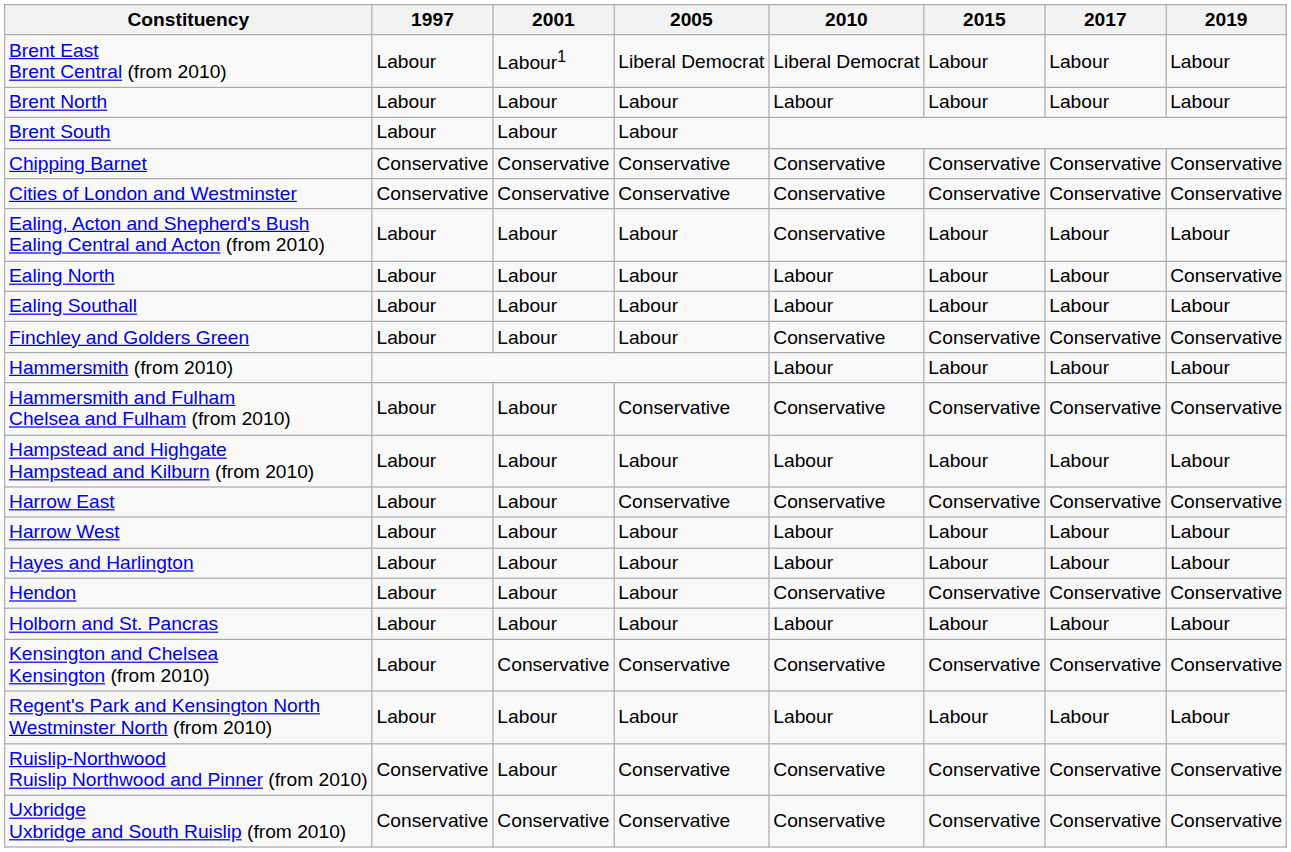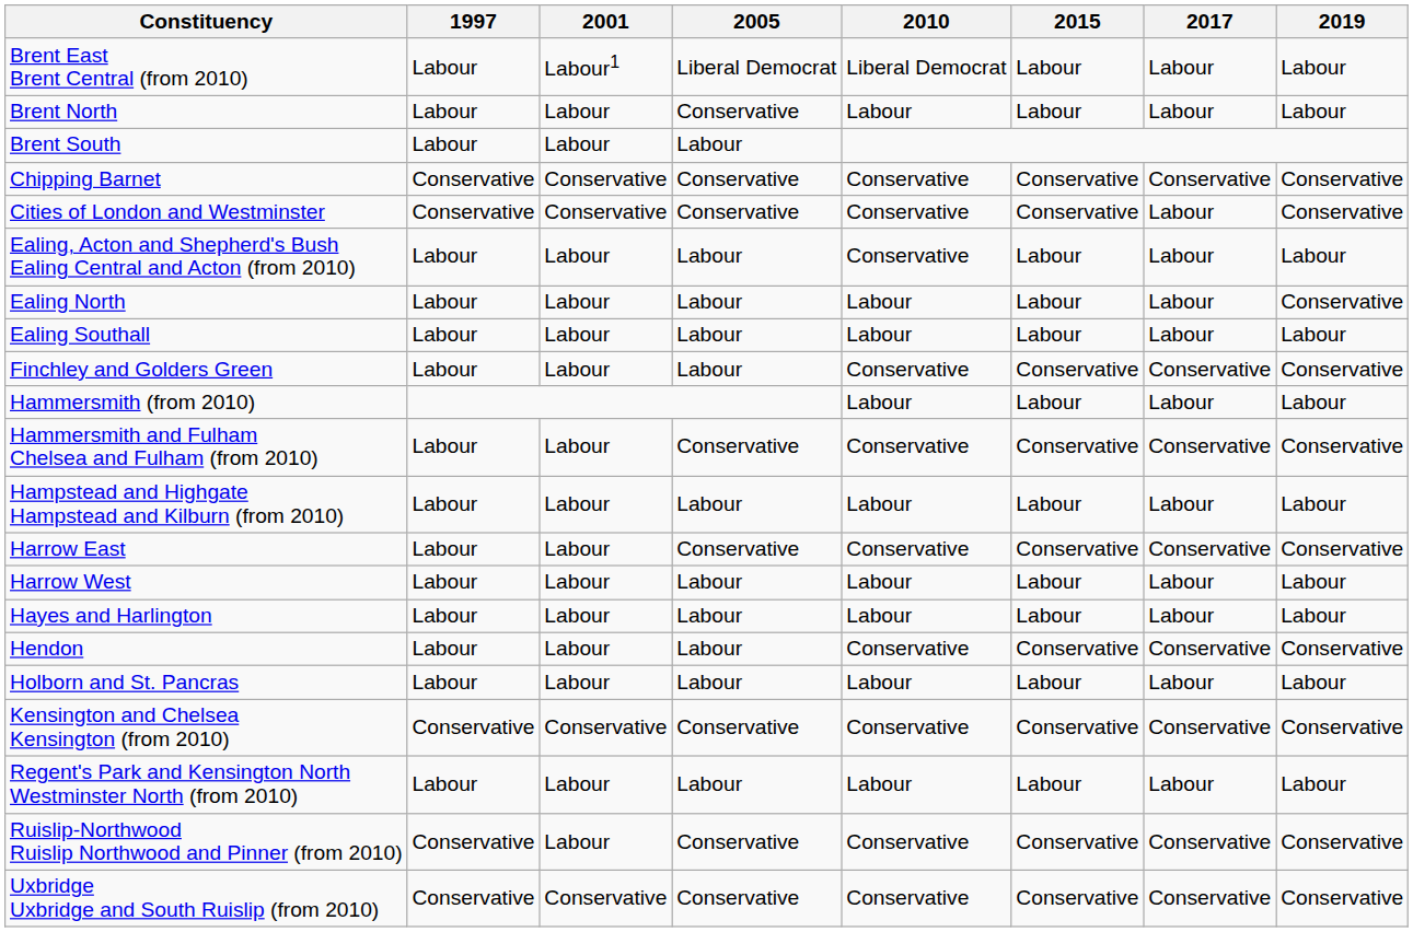Brent North | 2005: Labour -> Conservative
Cities of London and Westminster | 2017: Conservative -> Labour
Kensington and Chelsea Kensington (from 2010) | 1997: Labour -> Conservative
